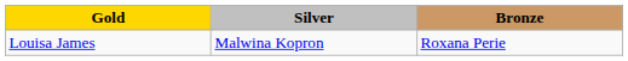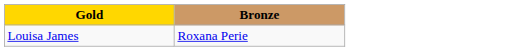- column: Silver | Malwina Kopron
